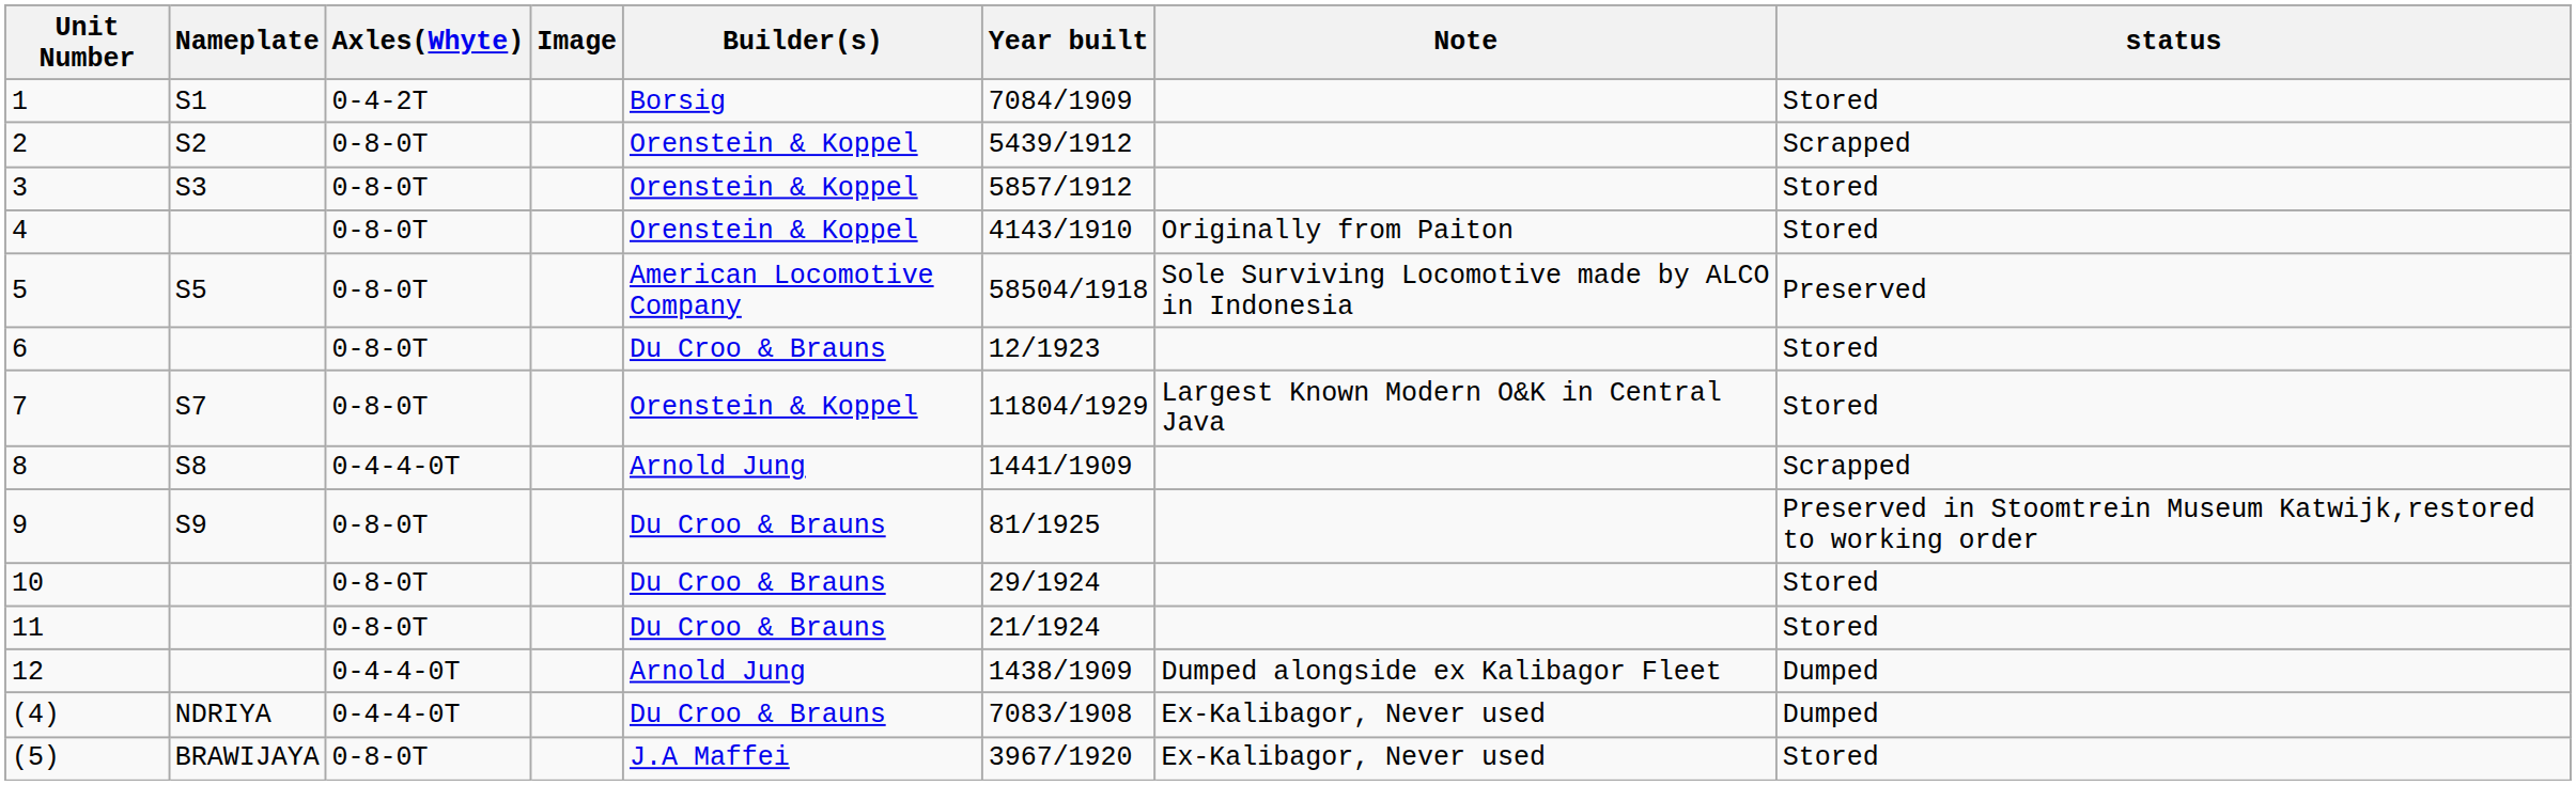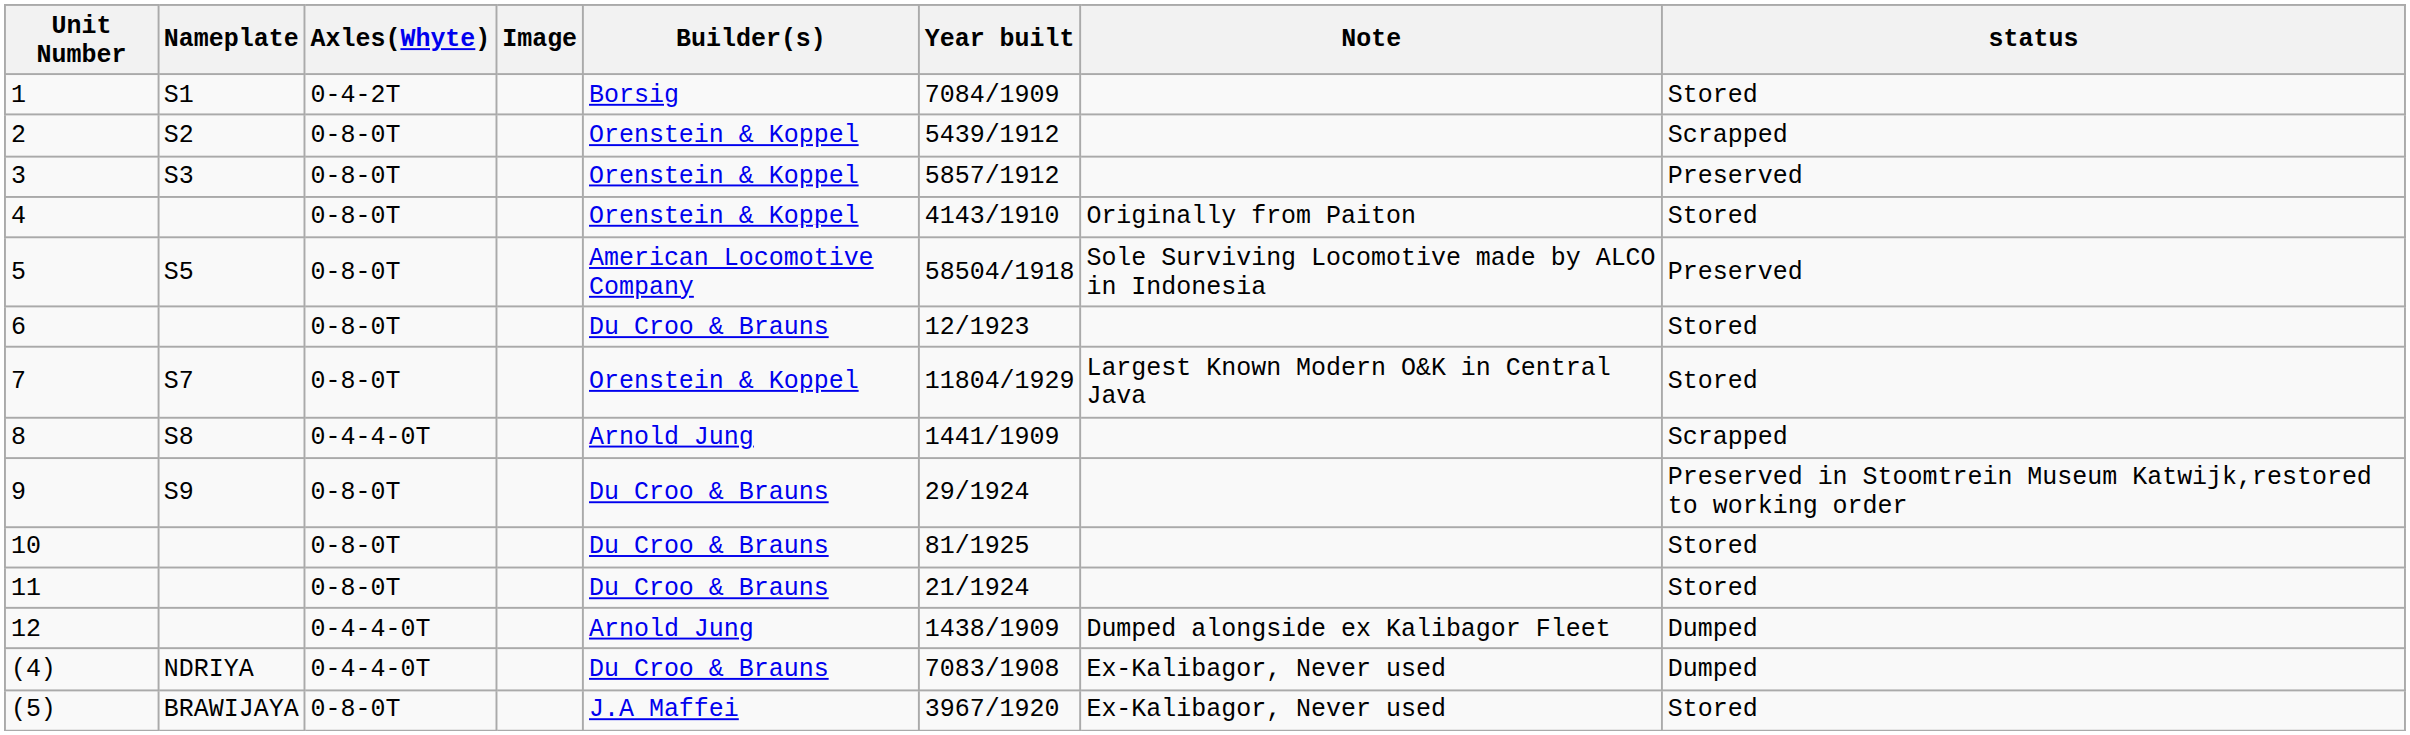3 | status: Stored -> Preserved
9 | Year built: 81/1925 -> 29/1924
10 | Year built: 29/1924 -> 81/1925
